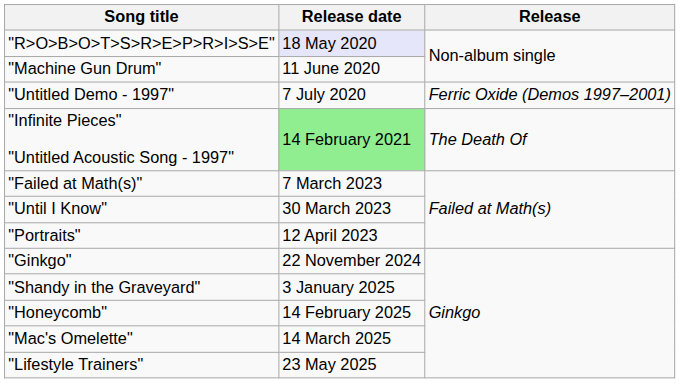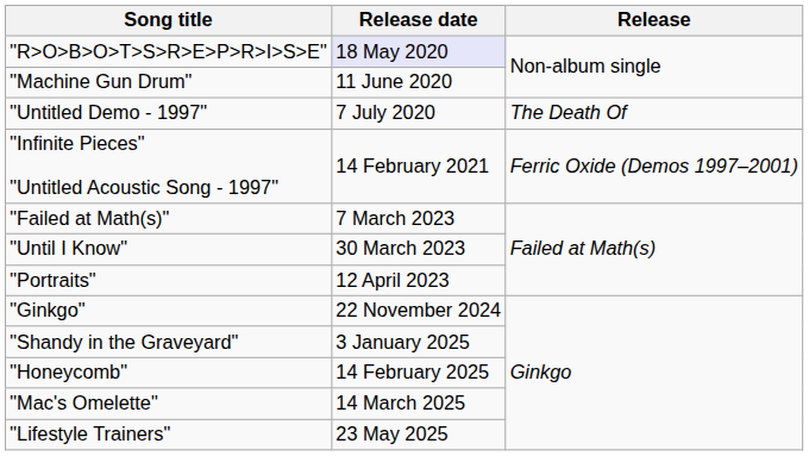"Untitled Demo - 1997" | Release: Ferric Oxide (Demos 1997–2001) -> The Death Of
"Infinite Pieces" "Untitled Acoustic Song - 1997" | Release date: lightgreen background -> no background
"Infinite Pieces" "Untitled Acoustic Song - 1997" | Release: The Death Of -> Ferric Oxide (Demos 1997–2001)
